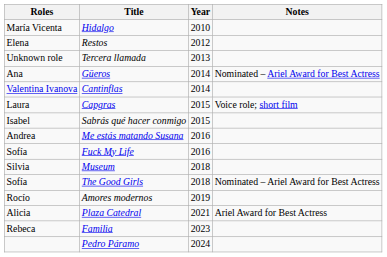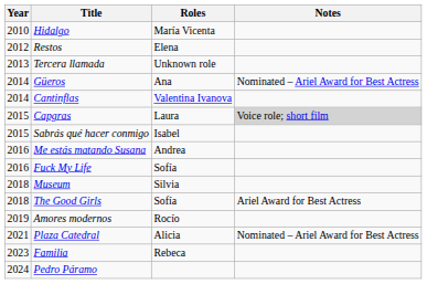columns swapped: Year <-> Roles
Capgras | Notes: no background -> lightgrey background
The Good Girls | Notes: Nominated – Ariel Award for Best Actress -> Ariel Award for Best Actress
Plaza Catedral | Notes: Ariel Award for Best Actress -> Nominated – Ariel Award for Best Actress
